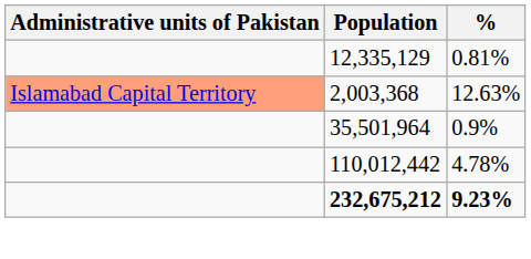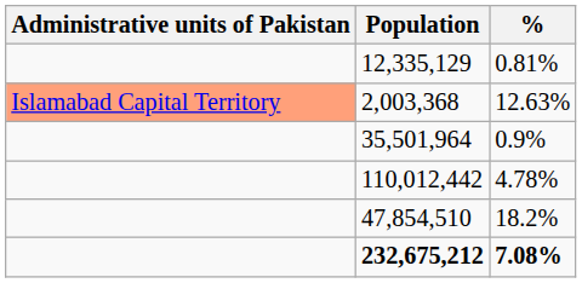+ row: 47,854,510 | 18.2%
232,675,212 | %: 9.23% -> 7.08%
